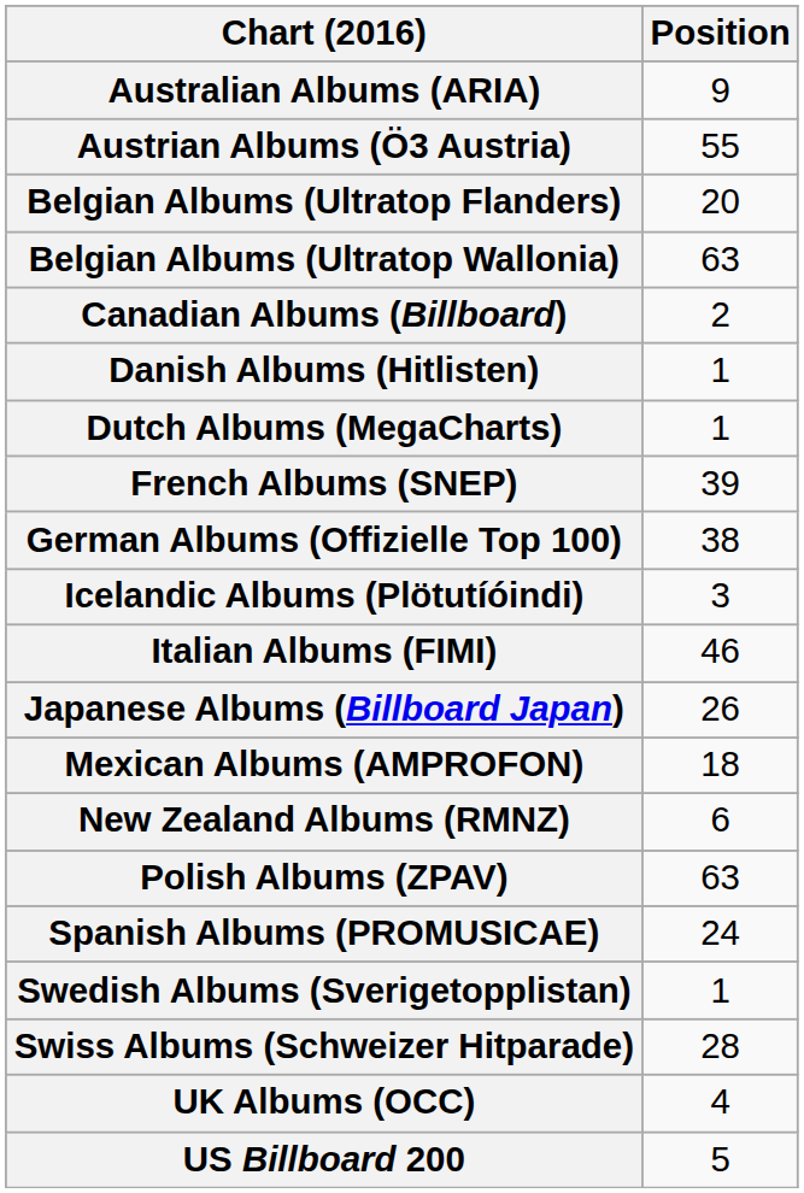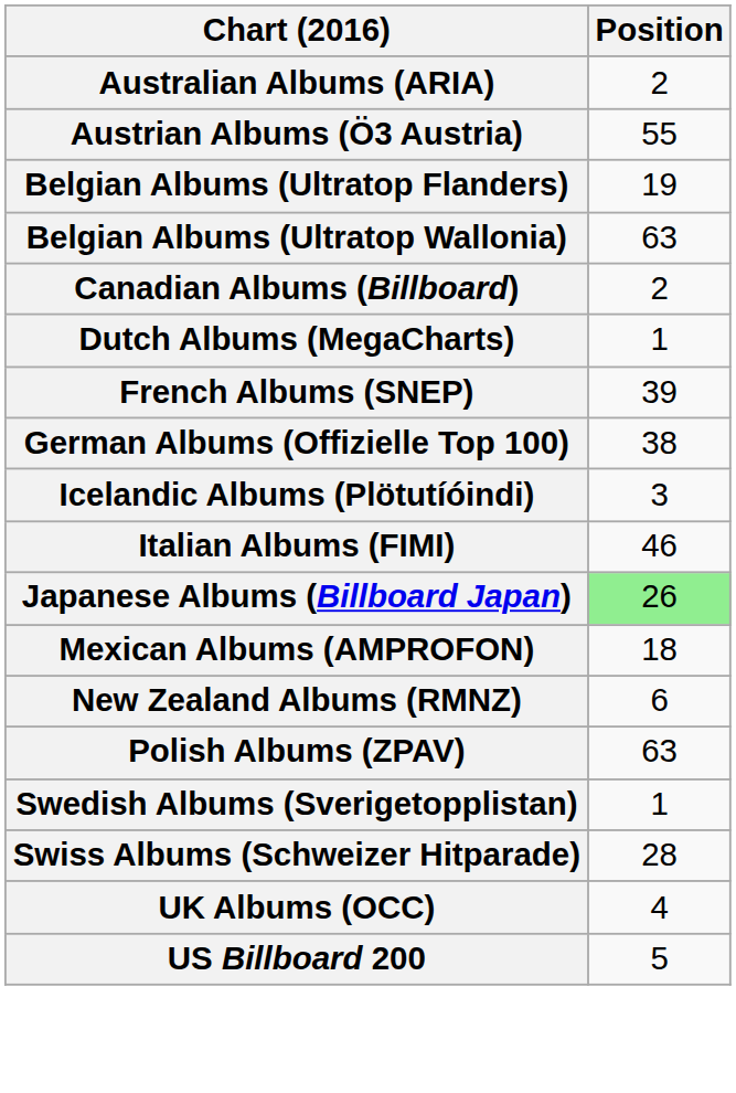Australian Albums (ARIA) | Position: 9 -> 2
Belgian Albums (Ultratop Flanders) | Position: 20 -> 19
- row: Danish Albums (Hitlisten) | 1
Japanese Albums (Billboard Japan) | Position: no background -> lightgreen background
- row: Spanish Albums (PROMUSICAE) | 24
